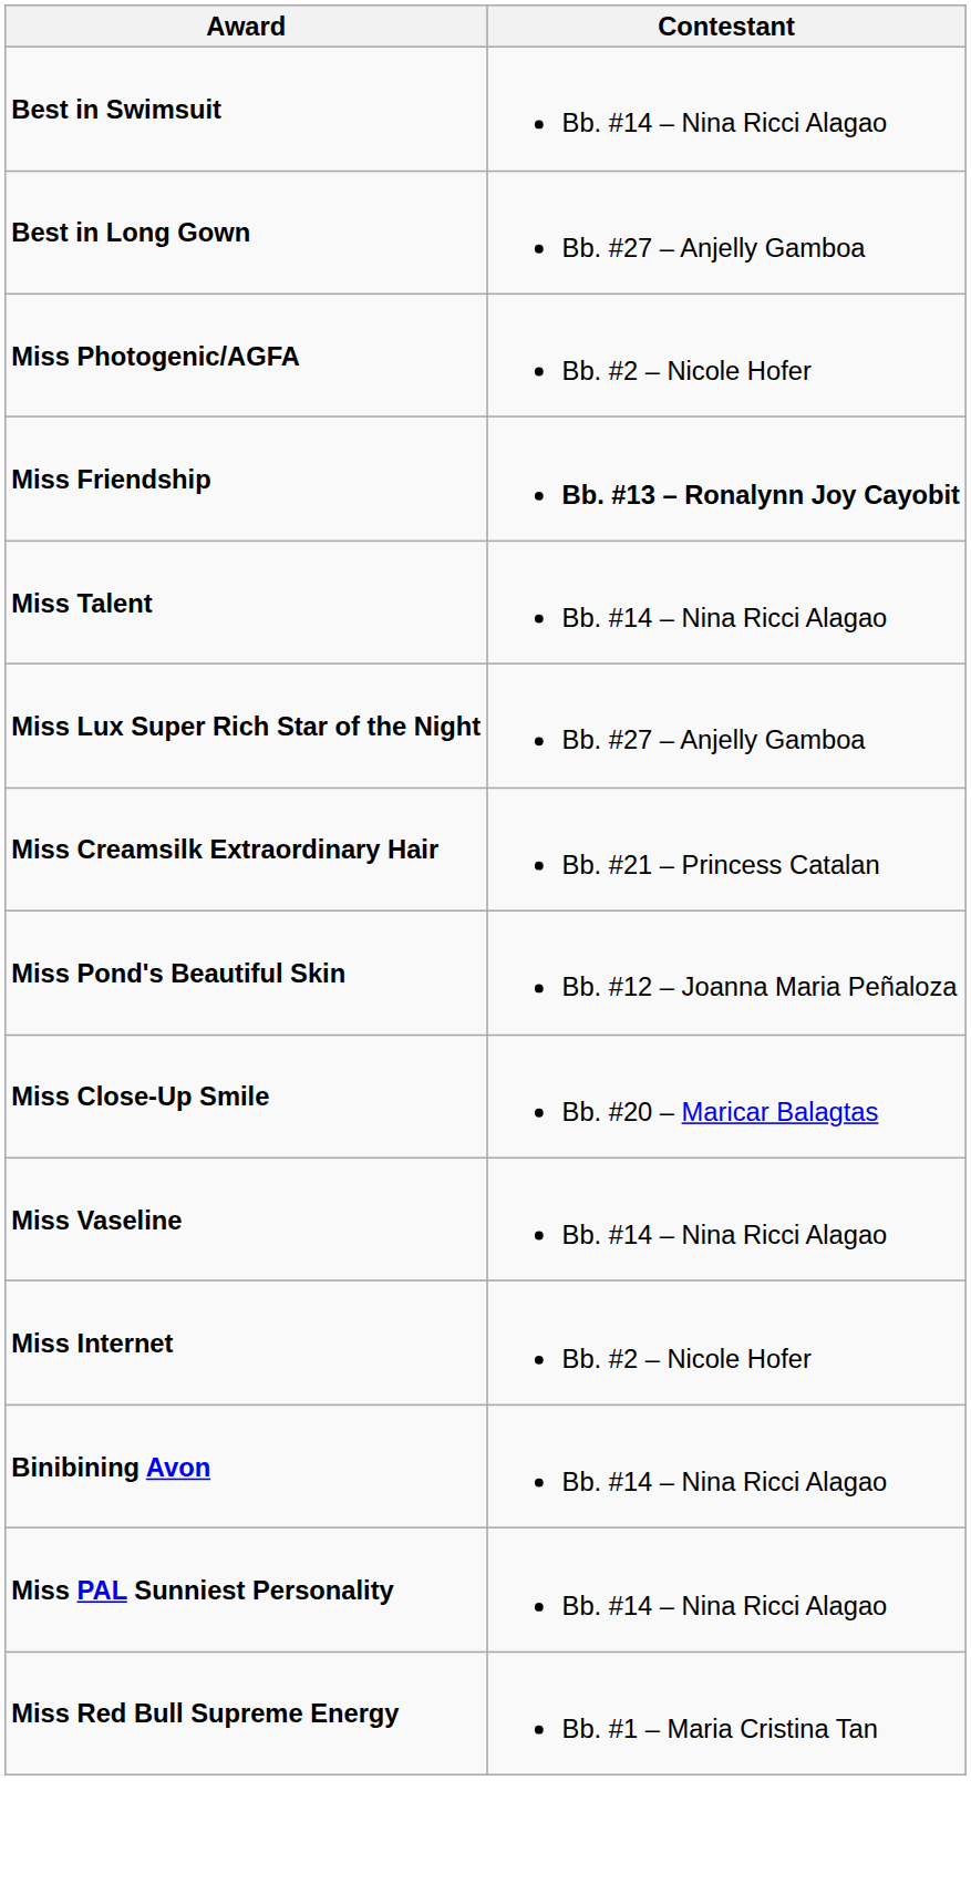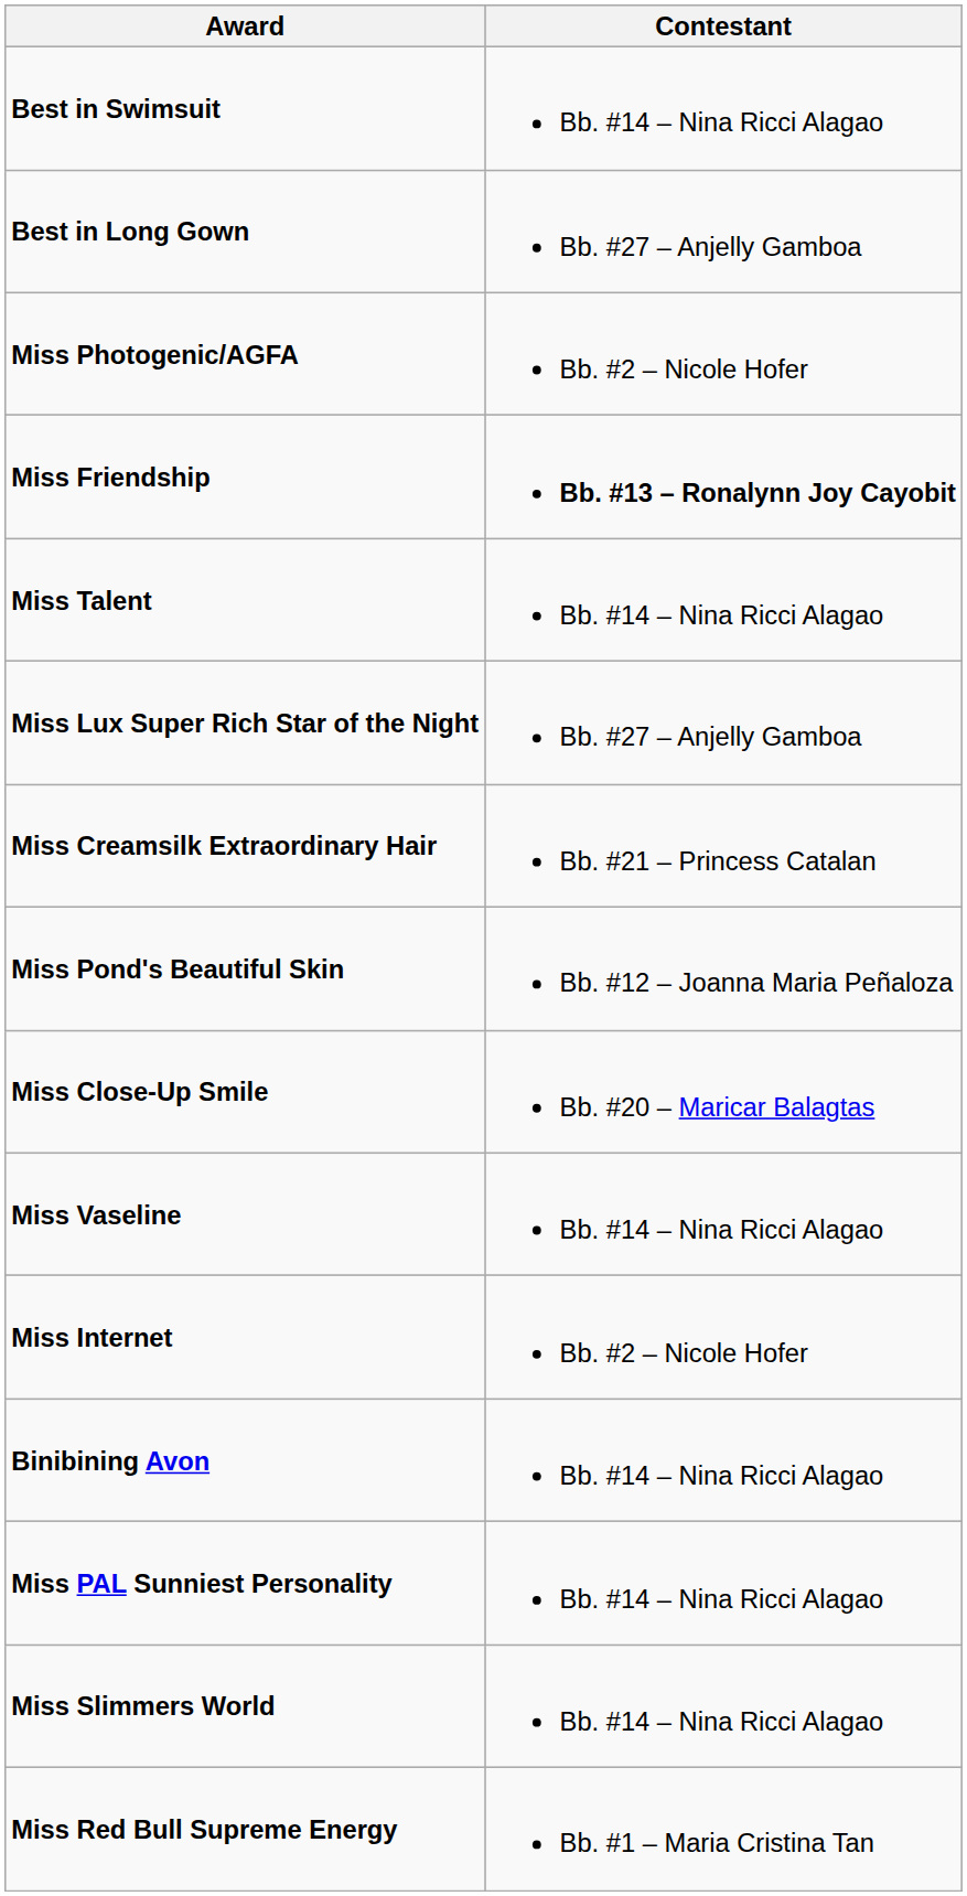+ row: Miss Slimmers World | Bb. #14 – Nina Ricci Alagao
